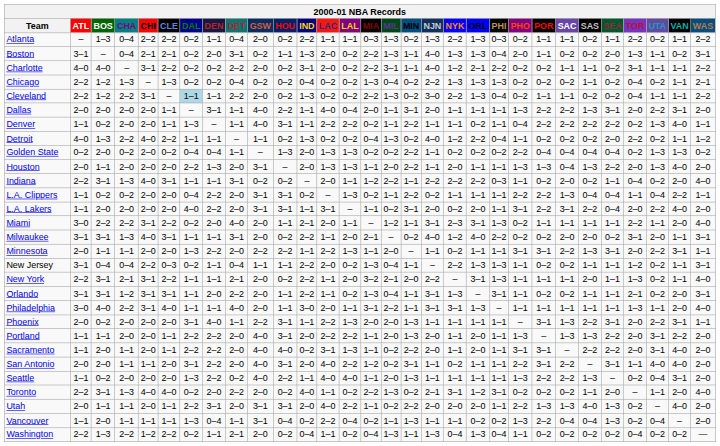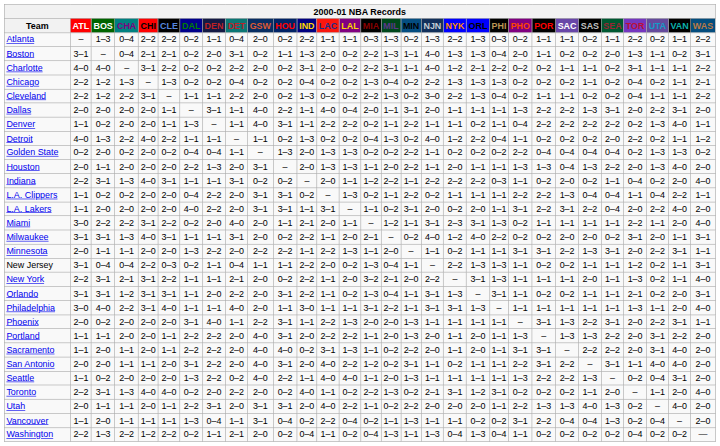Cleveland | DAL: lightblue background -> no background
Orlando | HOU: 1–1 -> 3–1
Philadelphia | LAC: 2–0 -> 1–1
Vancouver | PHO: 1–3 -> 3–1
